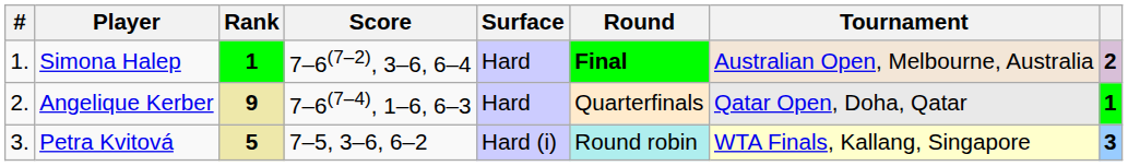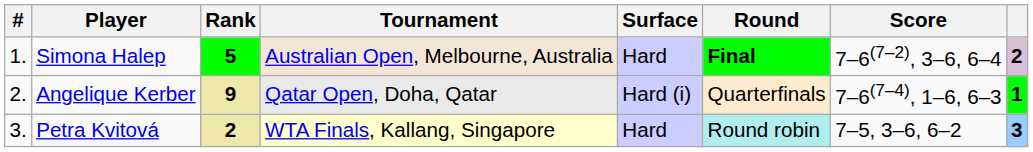columns swapped: Tournament <-> Score
Simona Halep | Rank: 1 -> 5
Angelique Kerber | Surface: Hard -> Hard (i)
Petra Kvitová | Rank: 5 -> 2
Petra Kvitová | Surface: Hard (i) -> Hard
